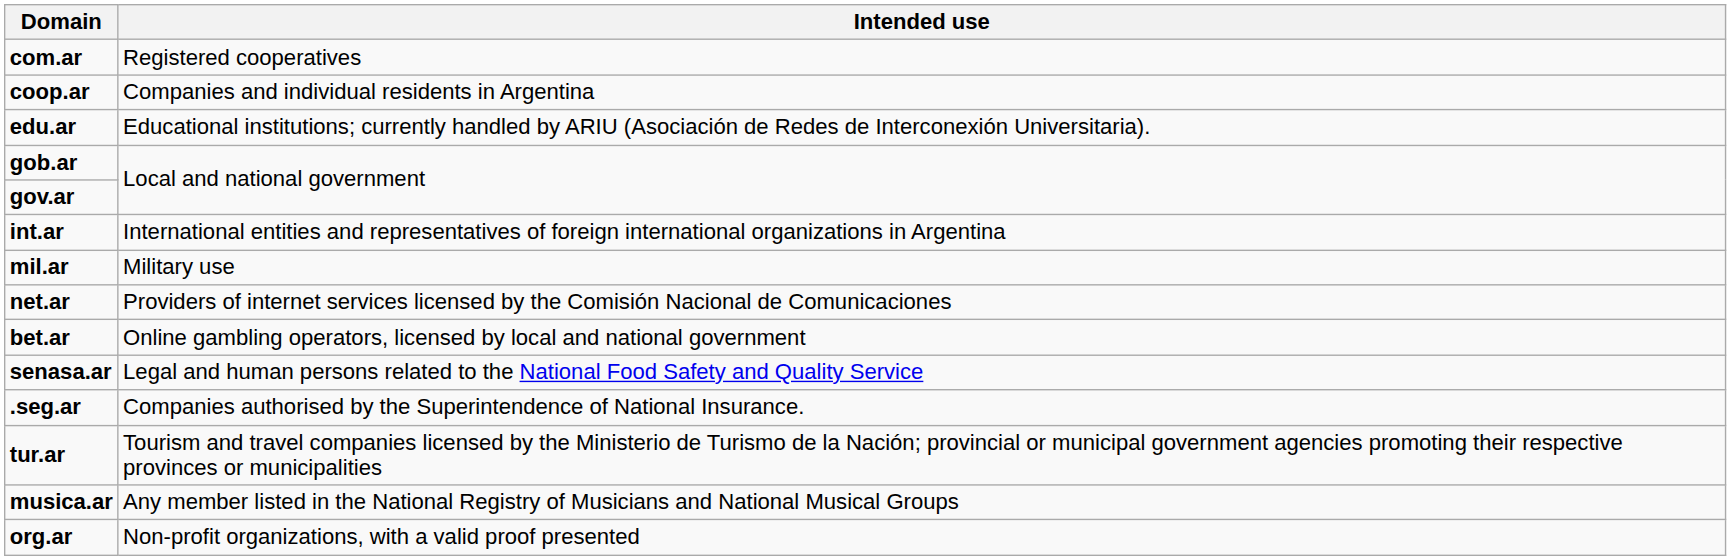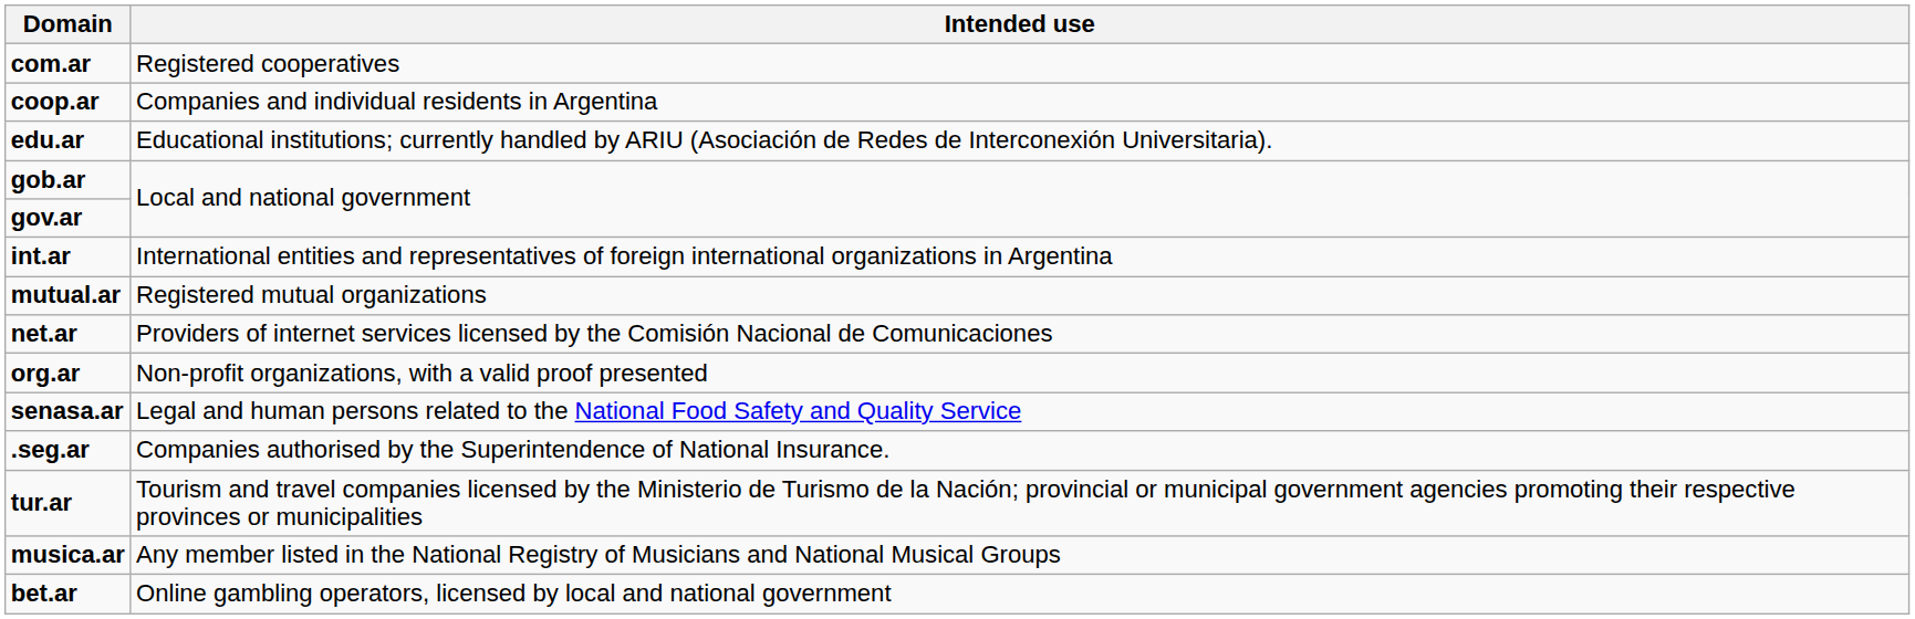- row: mil.ar | Military use
+ row: mutual.ar | Registered mutual organizations
rows swapped: org.ar <-> bet.ar
